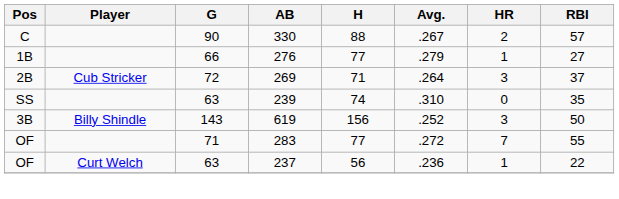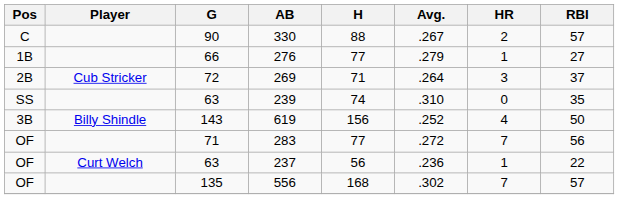619 | HR: 3 -> 4
283 | RBI: 55 -> 56
+ row: OF | 135 | 556 | 168 | .302 | 7 | 57
